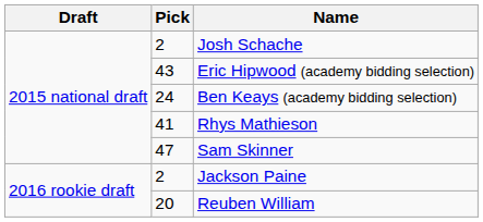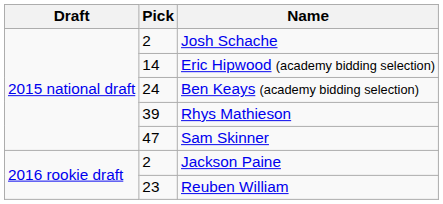Eric Hipwood (academy bidding selection) | Pick: 43 -> 14
Rhys Mathieson | Pick: 41 -> 39
Reuben William | Pick: 20 -> 23
